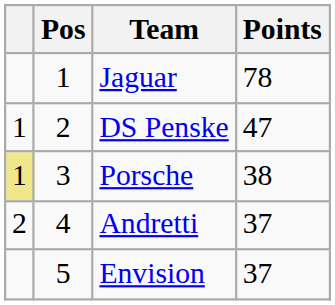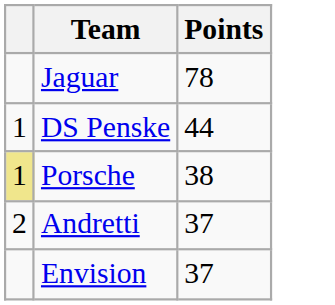- column: Pos | 1 | 2 | 3 | 4 | 5
DS Penske | Points: 47 -> 44
